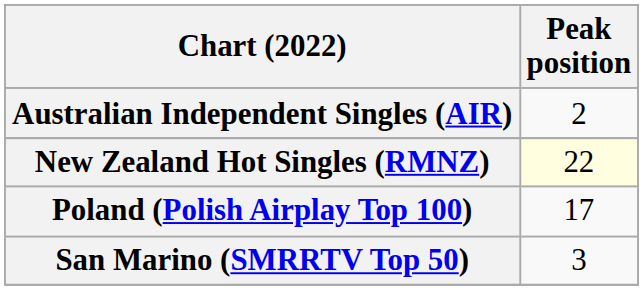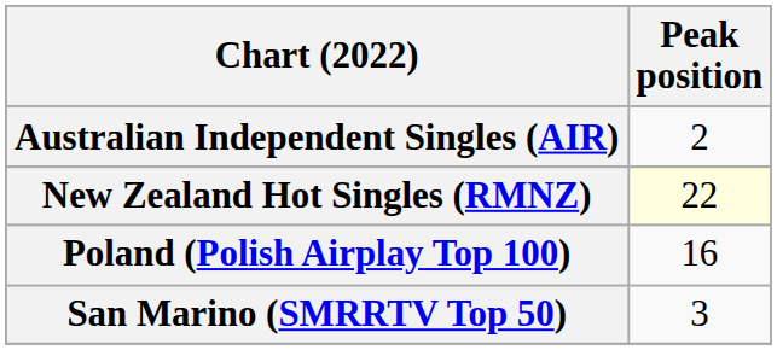Poland (Polish Airplay Top 100) | Peak position: 17 -> 16
